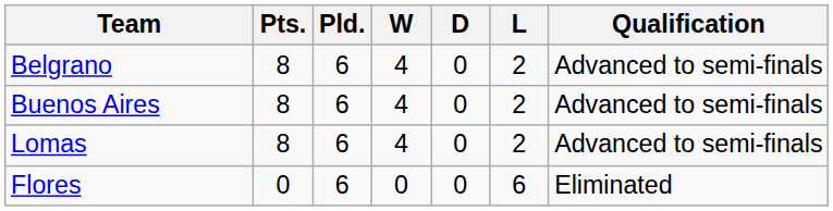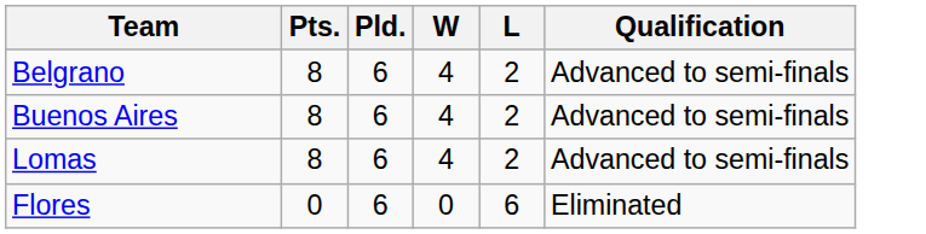- column: D | 0 | 0 | 0 | 0
